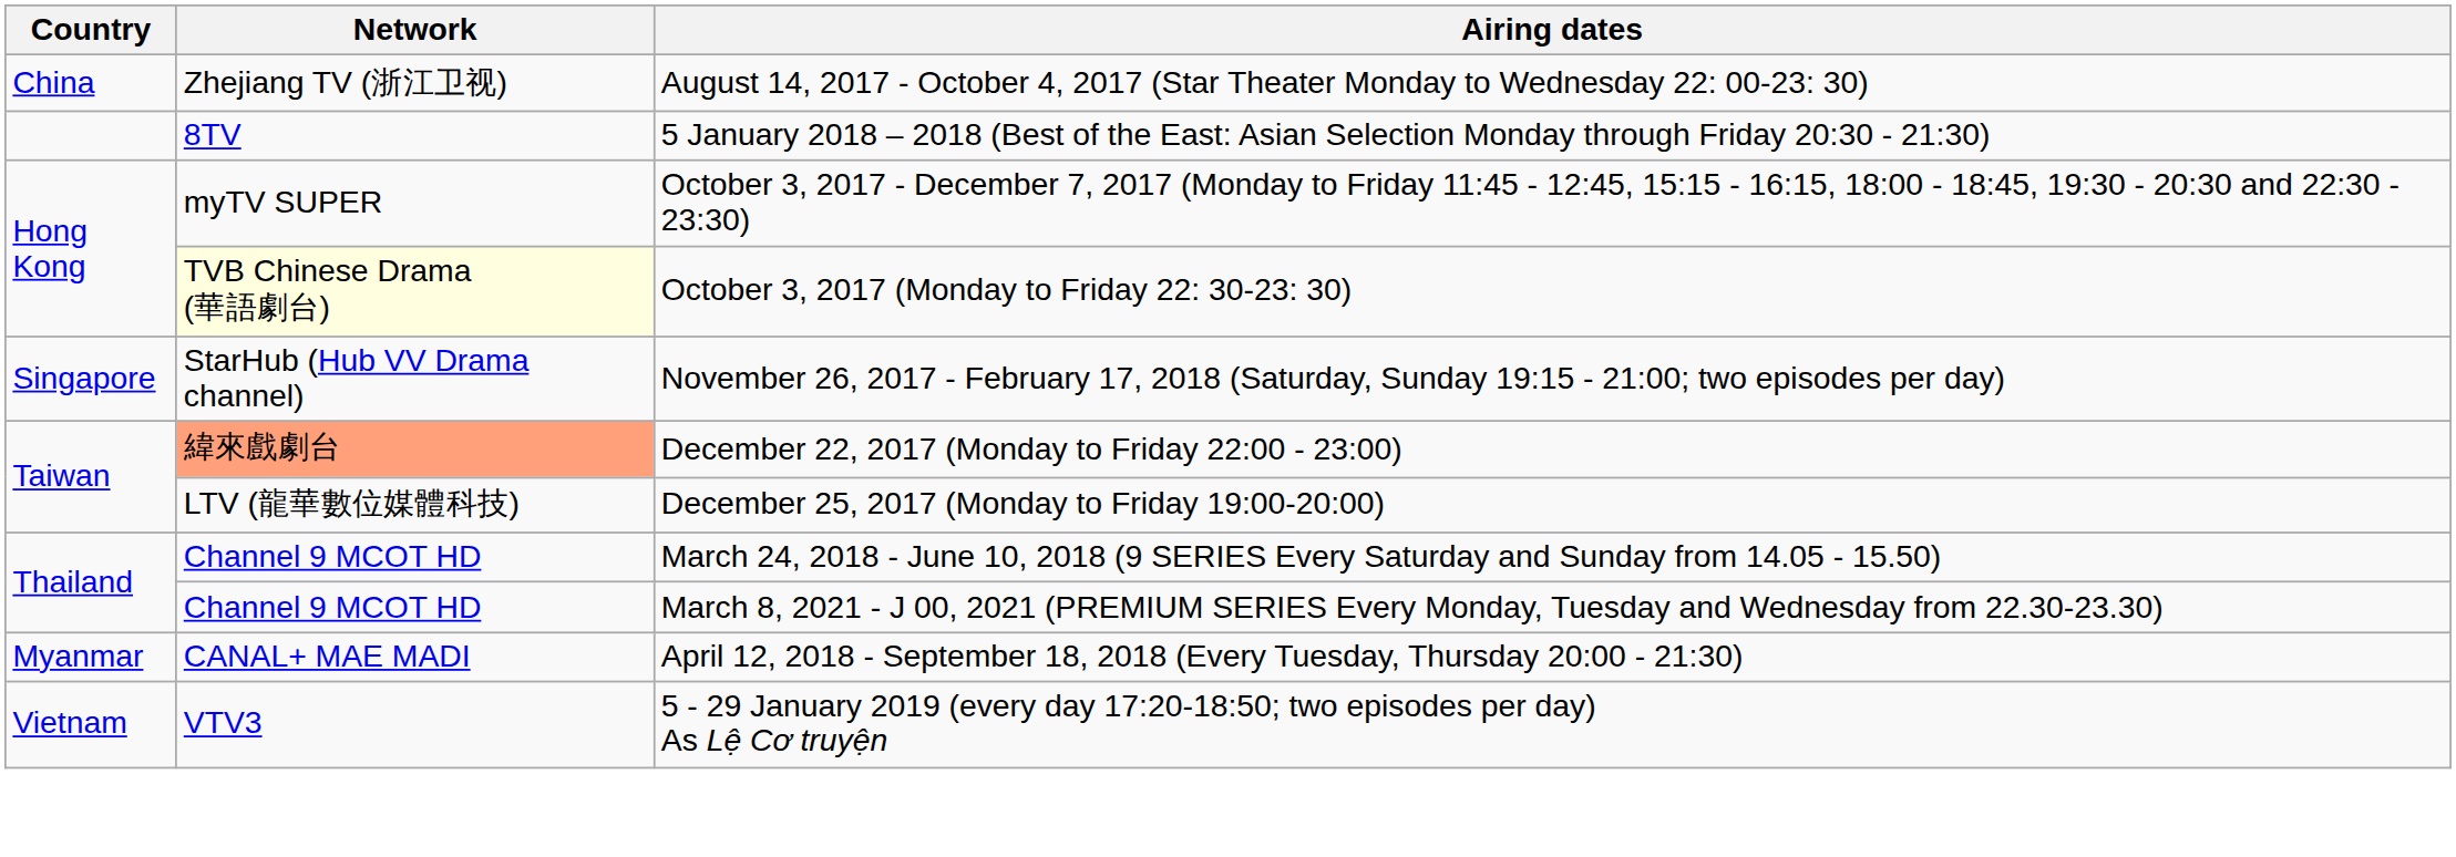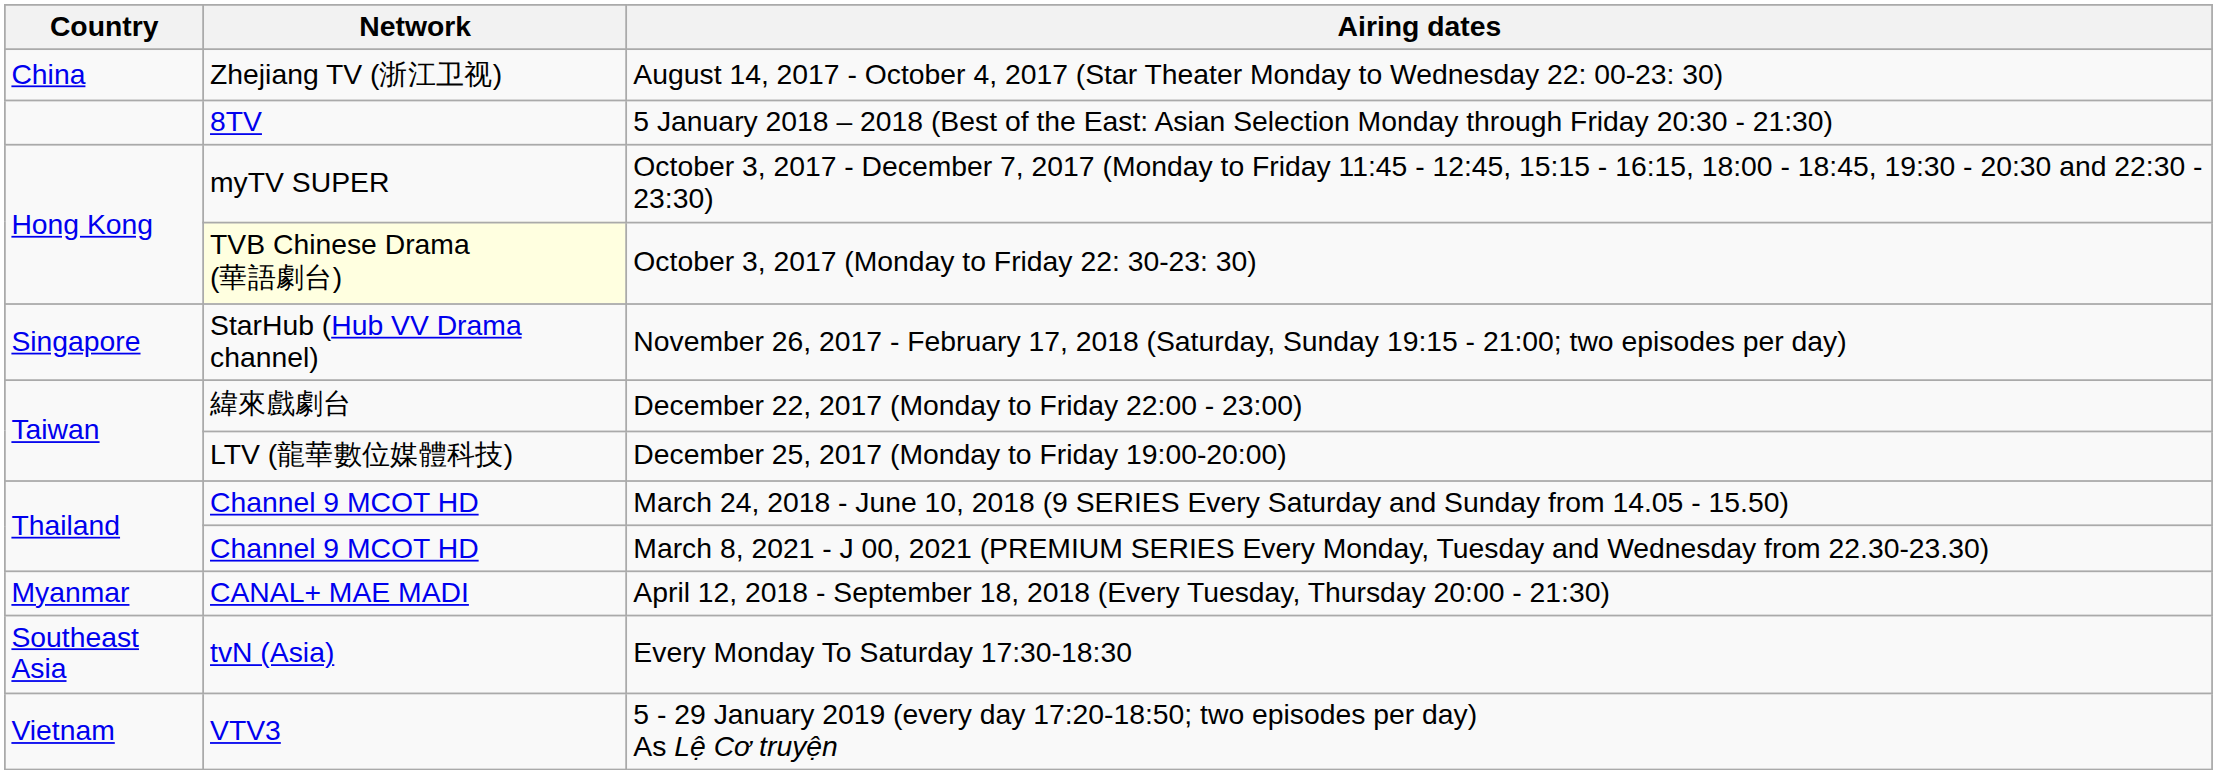December 22, 2017 (Monday to Friday 22:00 - 23:00) | Network: lightsalmon background -> no background
+ row: Southeast Asia | tvN (Asia) | Every Monday To Saturday 17:30-18:30
